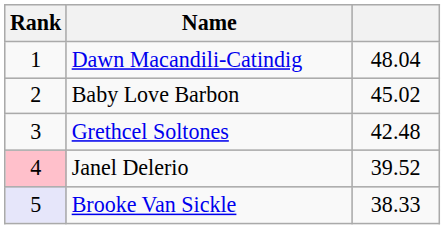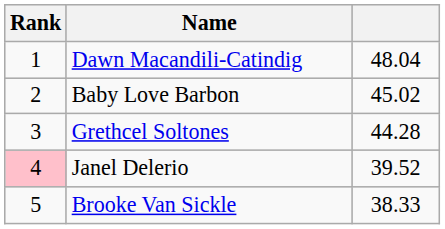Grethcel Soltones | column 3: 42.48 -> 44.28
Brooke Van Sickle | Rank: lavender background -> no background
